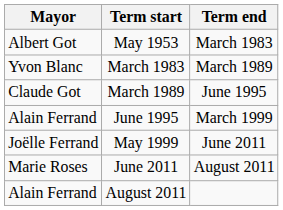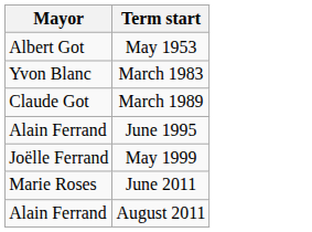- column: Term end | March 1983 | March 1989 | June 1995 | March 1999 | June 2011 | August 2011
